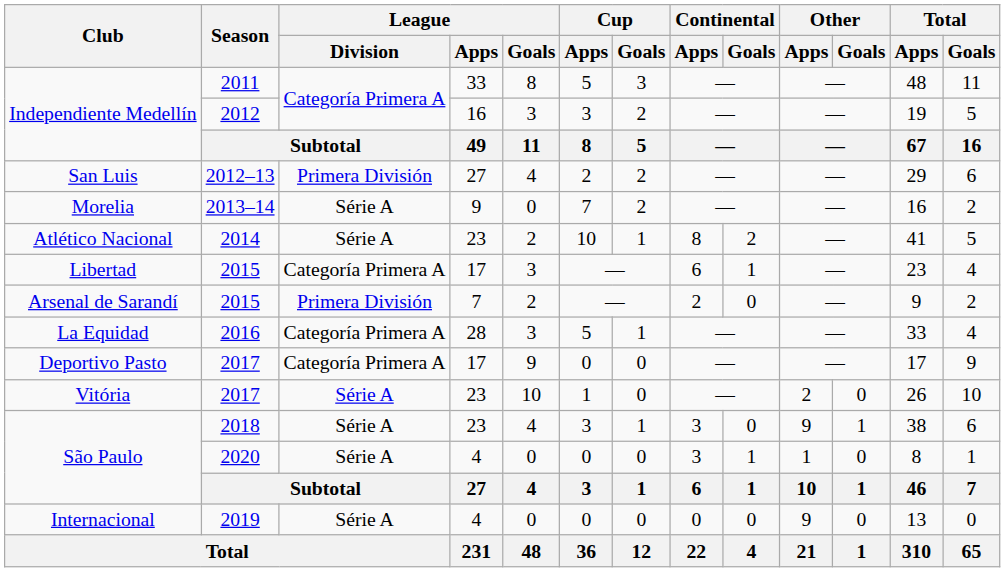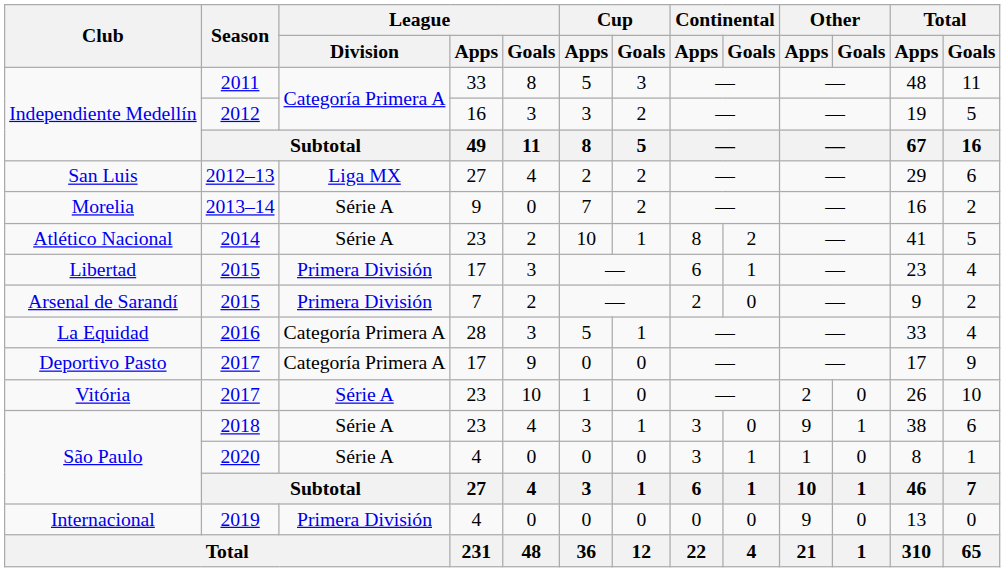San Luis | League / Division: Primera División -> Liga MX
Libertad | League / Division: Categoría Primera A -> Primera División
Internacional | League / Division: Série A -> Primera División
